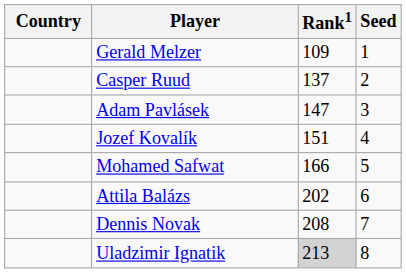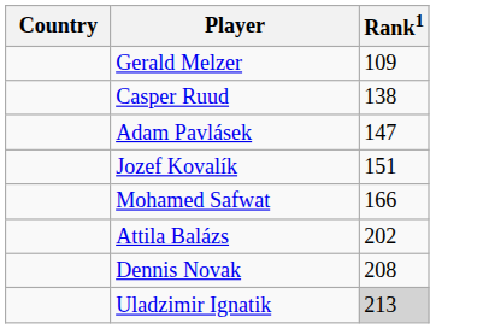- column: Seed | 1 | 2 | 3 | 4 | 5 | 6 | 7 | 8
Casper Ruud | Rank1: 137 -> 138
